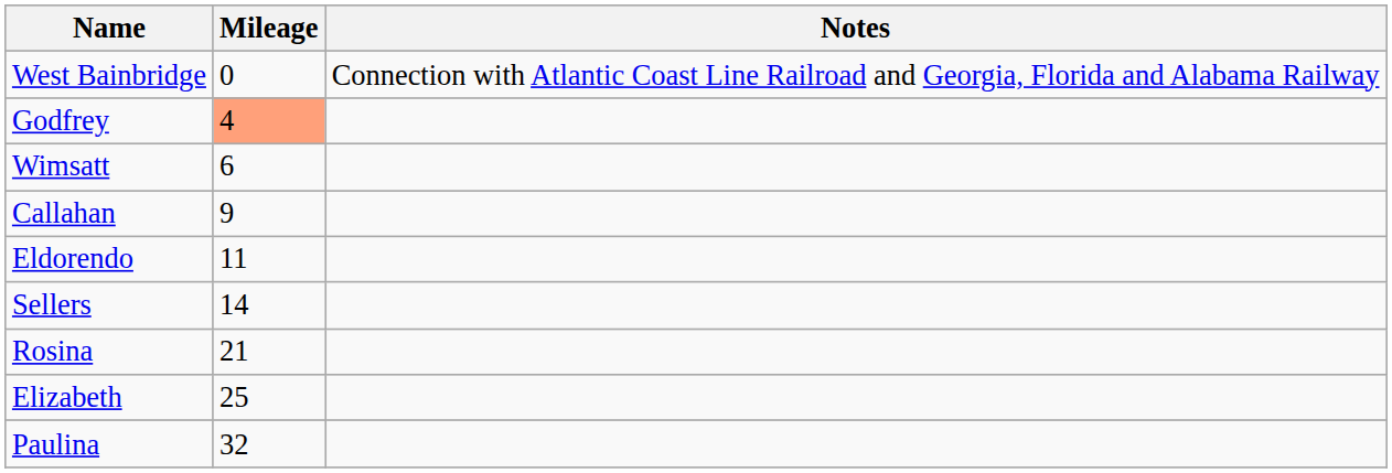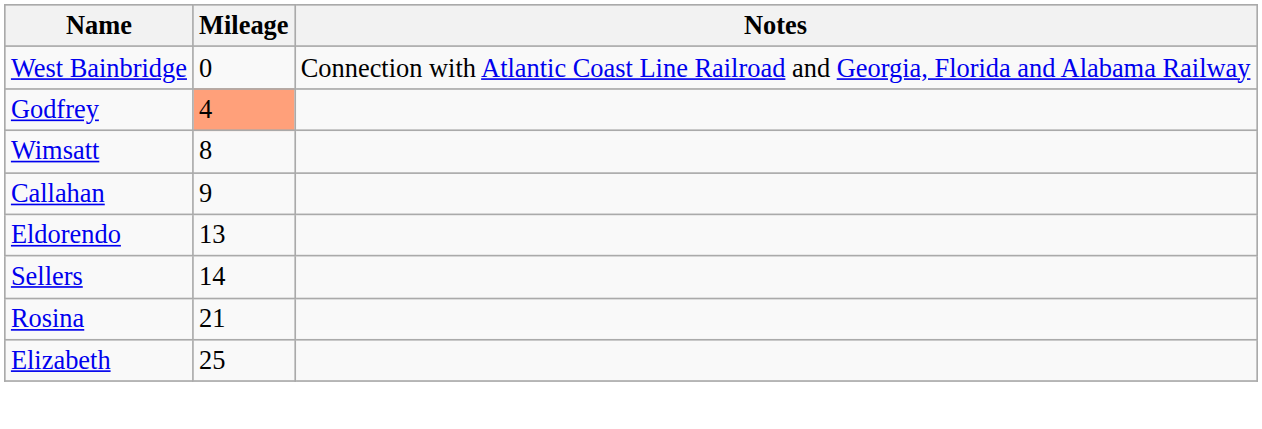Wimsatt | Mileage: 6 -> 8
Eldorendo | Mileage: 11 -> 13
- row: Paulina | 32
